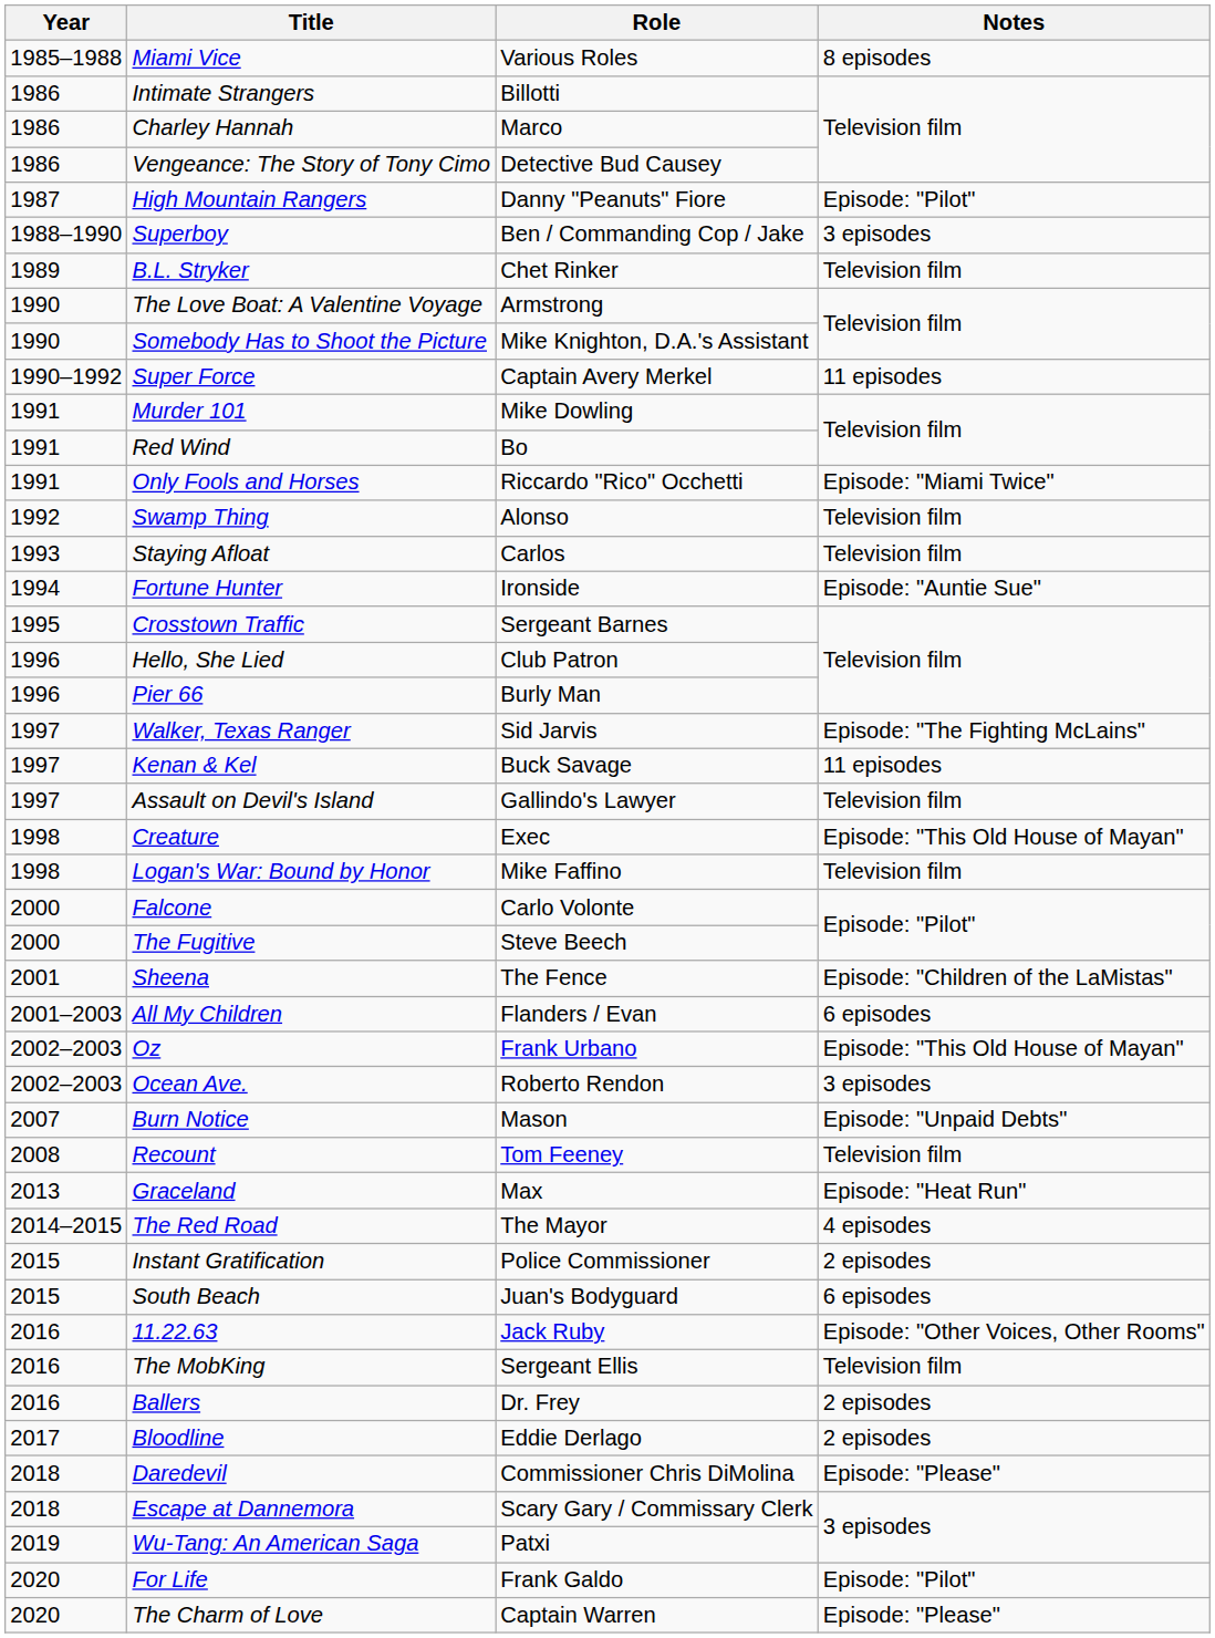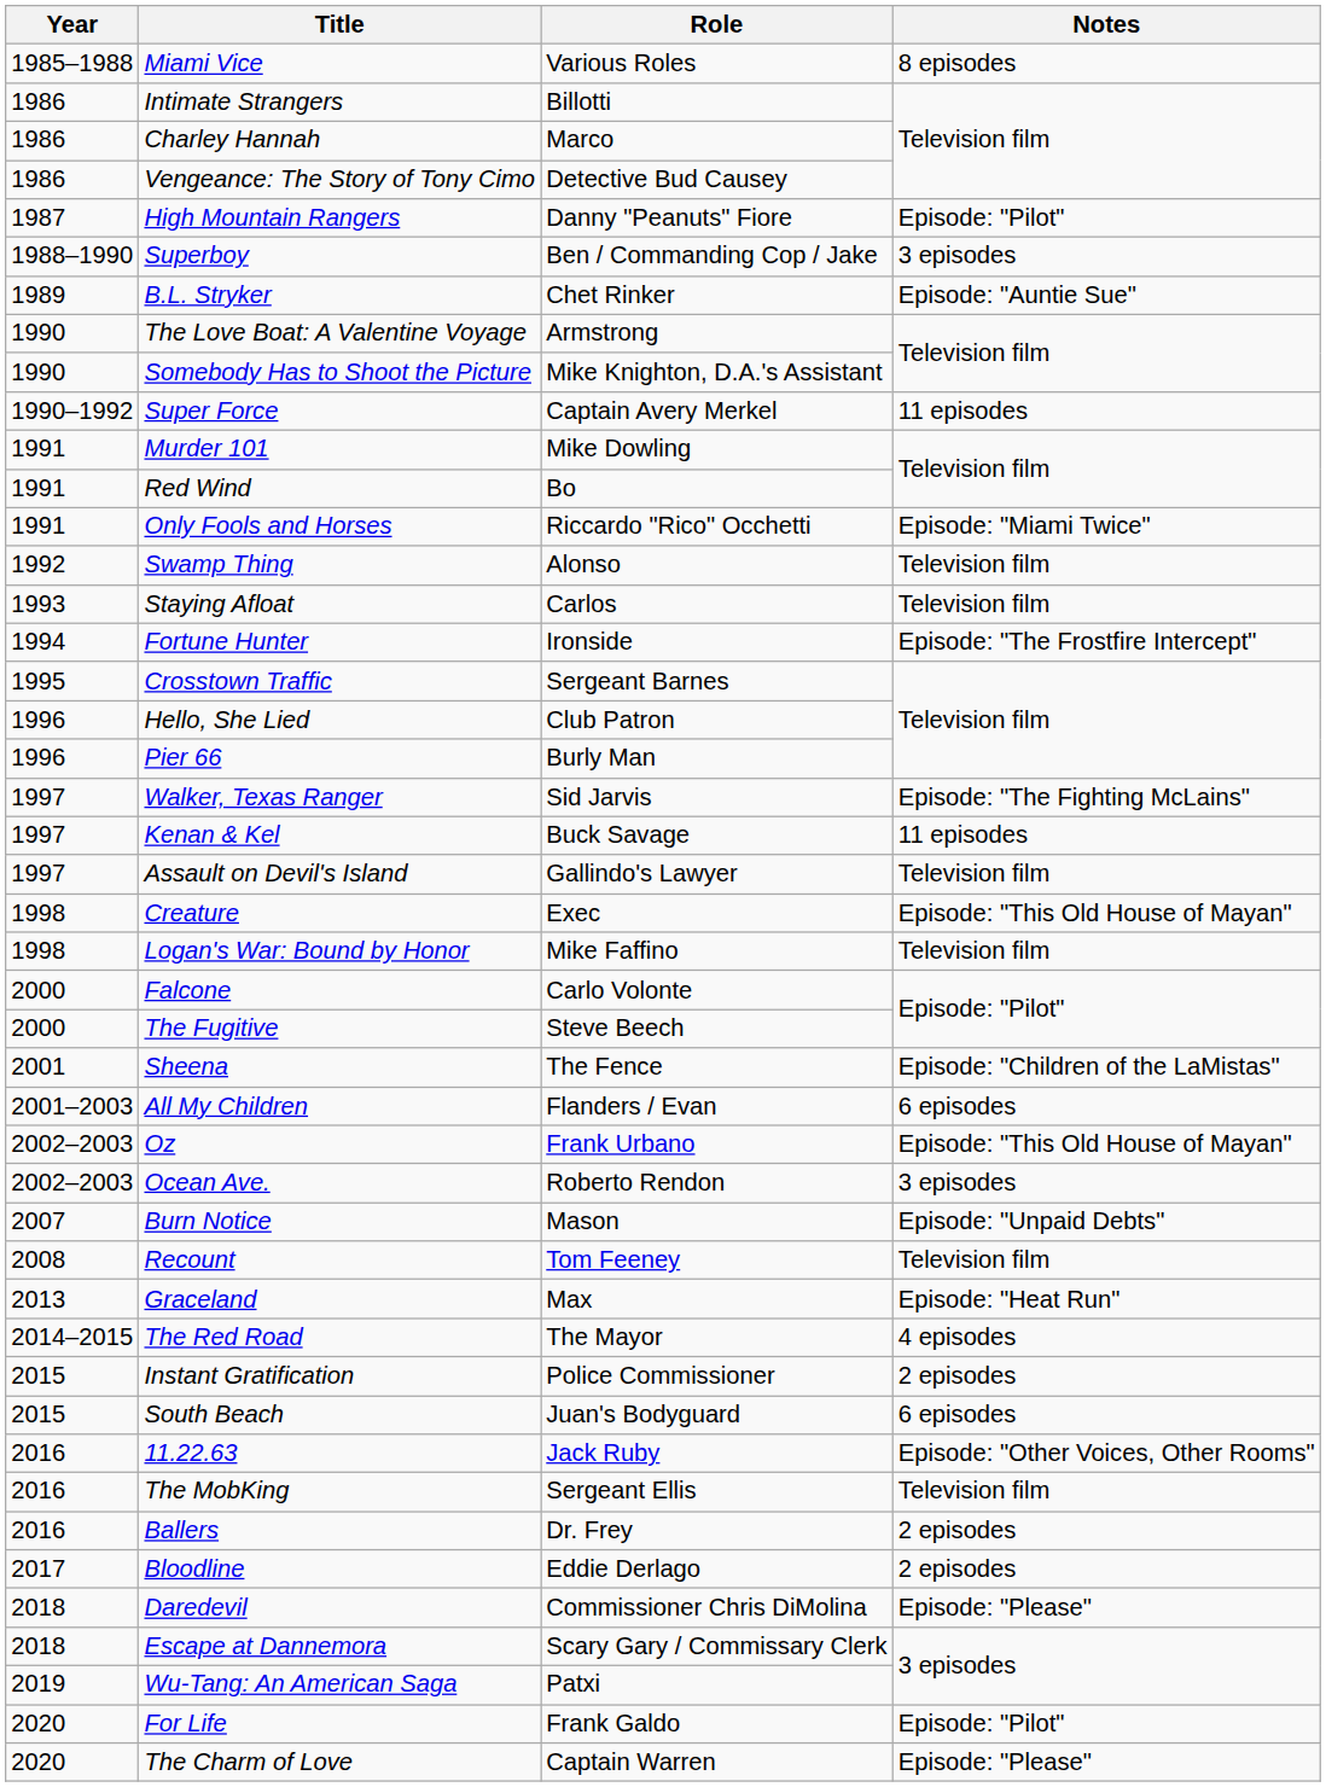B.L. Stryker | Notes: Television film -> Episode: "Auntie Sue"
Fortune Hunter | Notes: Episode: "Auntie Sue" -> Episode: "The Frostfire Intercept"
